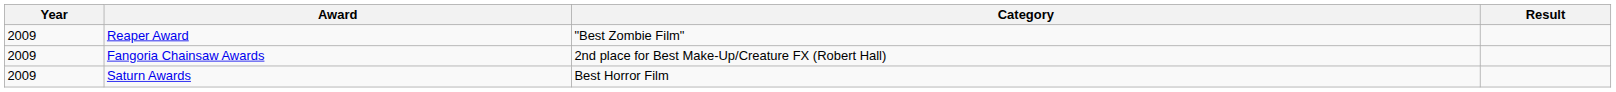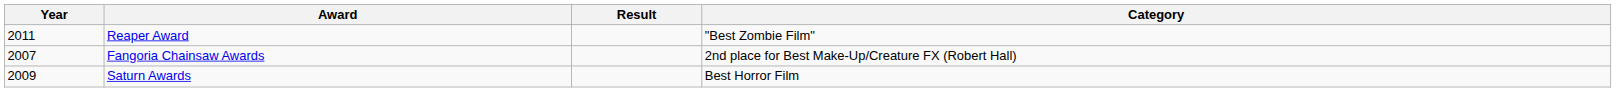columns swapped: Category <-> Result
Reaper Award | Year: 2009 -> 2011
Fangoria Chainsaw Awards | Year: 2009 -> 2007
